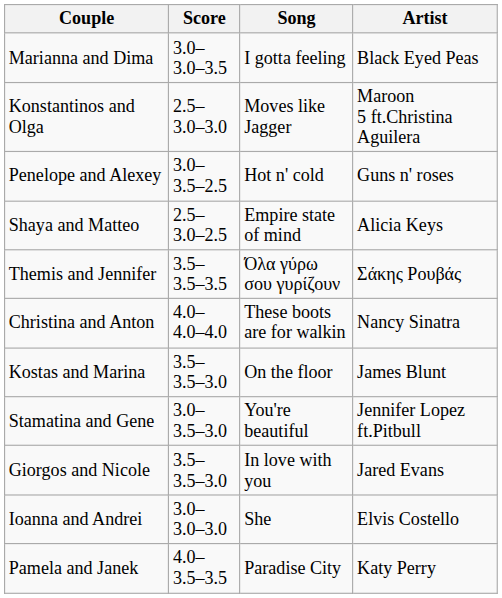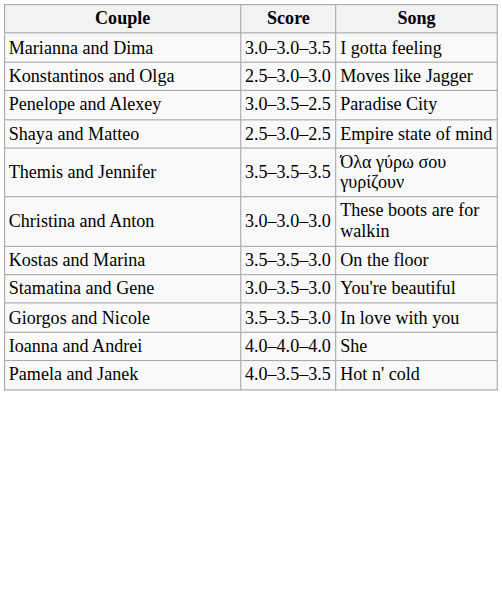- column: Artist | Black Eyed Peas | Maroon 5 ft.Christina Aguilera | Guns n' roses | Alicia Keys | Σάκης Ρουβάς | Nancy Sinatra | James Blunt | Jennifer Lopez ft.Pitbull | Jared Evans | Elvis Costello | Katy Perry
Penelope and Alexey | Song: Hot n' cold -> Paradise City
Christina and Anton | Score: 4.0–4.0–4.0 -> 3.0–3.0–3.0
Ioanna and Andrei | Score: 3.0–3.0–3.0 -> 4.0–4.0–4.0
Pamela and Janek | Song: Paradise City -> Hot n' cold
